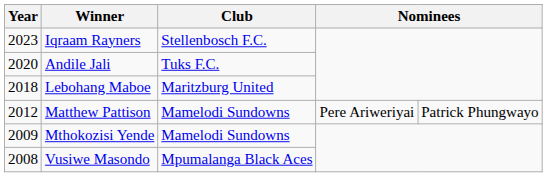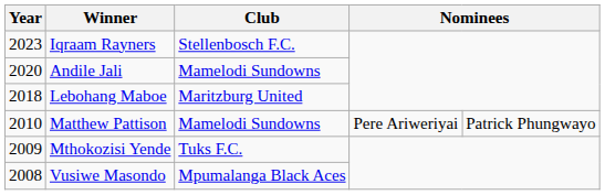Andile Jali | Club: Tuks F.C. -> Mamelodi Sundowns
Matthew Pattison | Year: 2012 -> 2010
Mthokozisi Yende | Club: Mamelodi Sundowns -> Tuks F.C.
